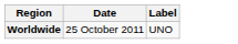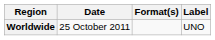+ column: Format(s)
